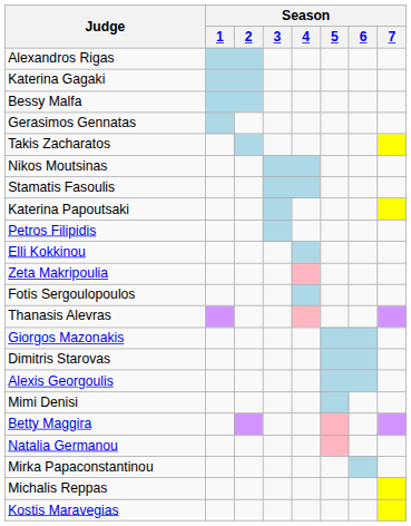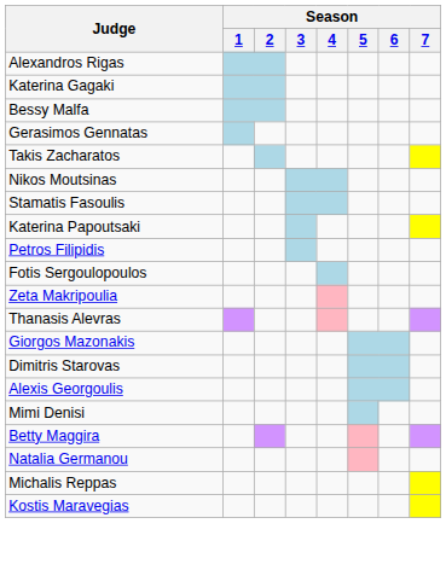- row: Elli Kokkinou
rows swapped: Fotis Sergoulopoulos <-> Zeta Makripoulia
- row: Mirka Papaconstantinou
